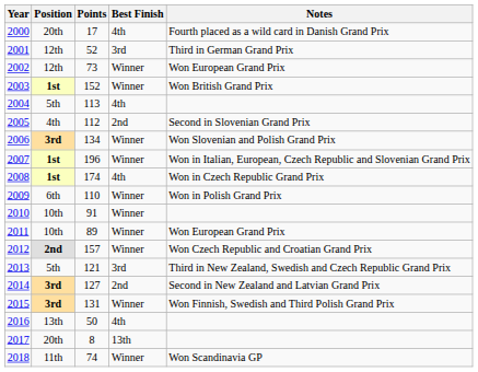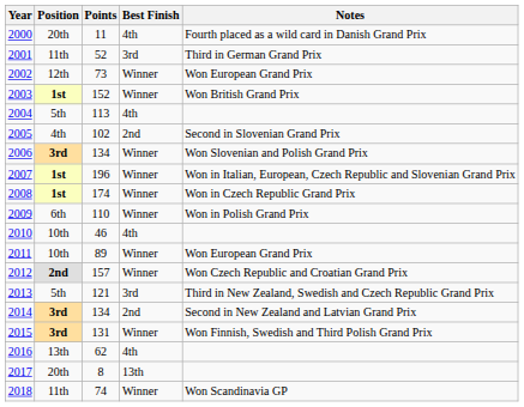2000 | Points: 17 -> 11
2001 | Position: 12th -> 11th
2005 | Points: 112 -> 102
2008 | Best Finish: 4th -> Winner
2010 | Points: 91 -> 46
2010 | Best Finish: Winner -> 4th
2014 | Points: 127 -> 134
2016 | Points: 50 -> 62
